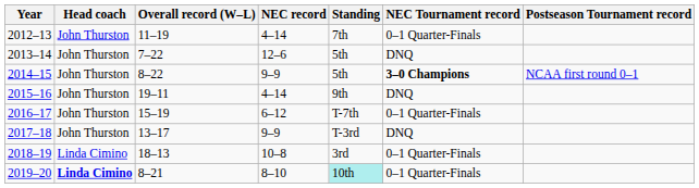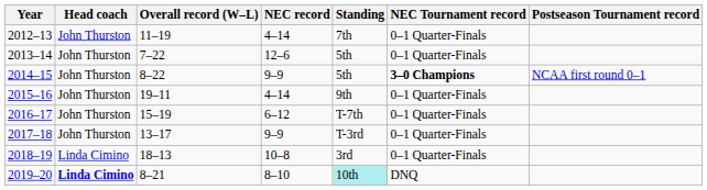2013–14 | NEC Tournament record: DNQ -> 0–1 Quarter-Finals
2015–16 | NEC Tournament record: DNQ -> 0–1 Quarter-Finals
2017–18 | NEC Tournament record: DNQ -> 0–1 Quarter-Finals
2019–20 | NEC Tournament record: 0–1 Quarter-Finals -> DNQ
